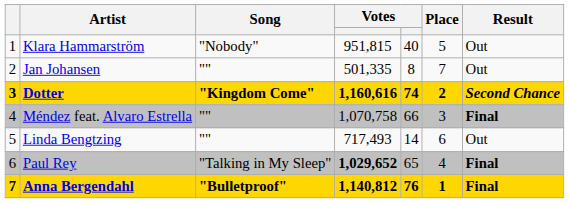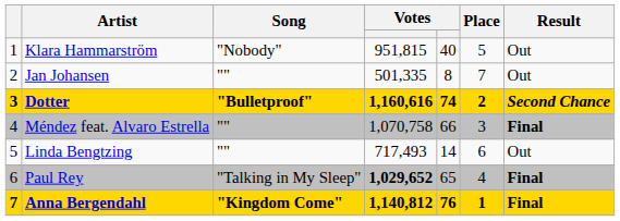Dotter | Song: "Kingdom Come" -> "Bulletproof"
Anna Bergendahl | Song: "Bulletproof" -> "Kingdom Come"
